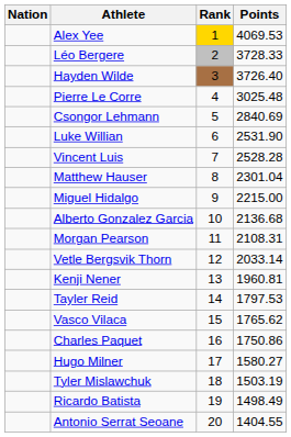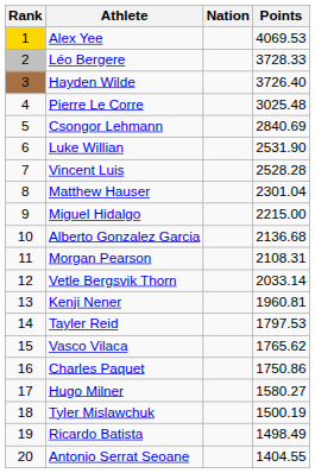columns swapped: Rank <-> Nation
Tyler Mislawchuk | Points: 1503.19 -> 1500.19
